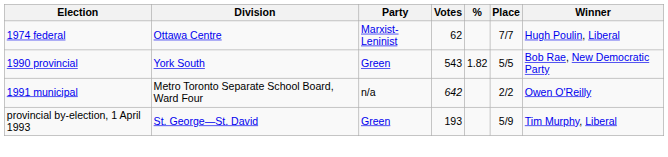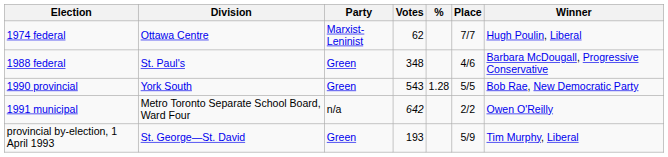+ row: 1988 federal | St. Paul's | Green | 348 | 4/6 | Barbara McDougall, Progressive Conservative
1990 provincial | %: 1.82 -> 1.28
